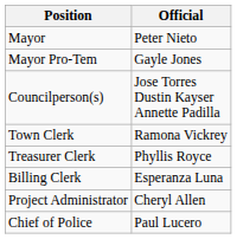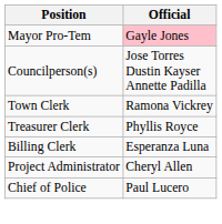- row: Mayor | Peter Nieto
Mayor Pro-Tem | Official: no background -> pink background
